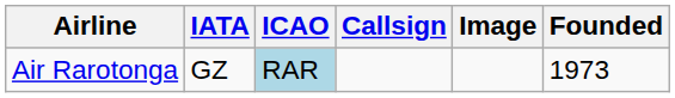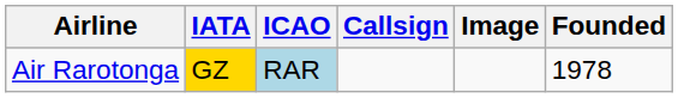Air Rarotonga | IATA: no background -> gold background
Air Rarotonga | Founded: 1973 -> 1978
